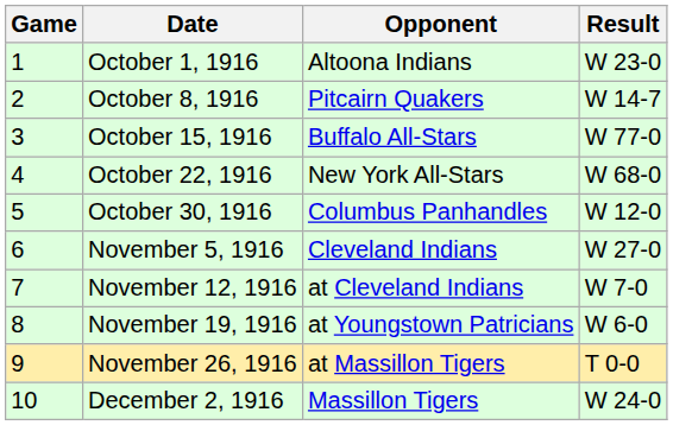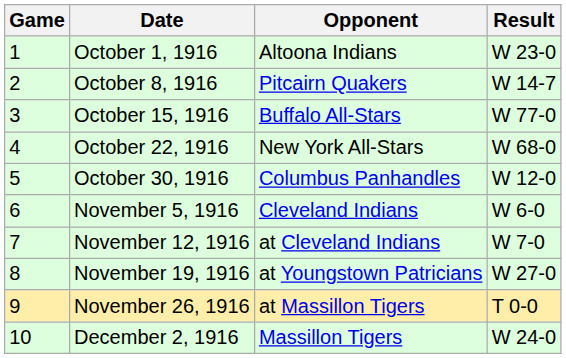November 5, 1916 | Result: W 27-0 -> W 6-0
November 19, 1916 | Result: W 6-0 -> W 27-0
